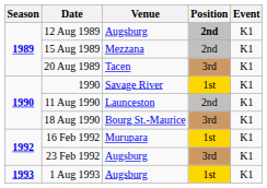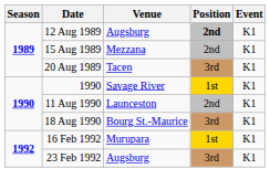- row: 1993 | 1 Aug 1993 | Augsburg | 1st | K1
